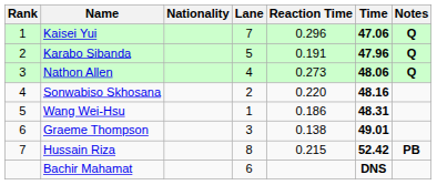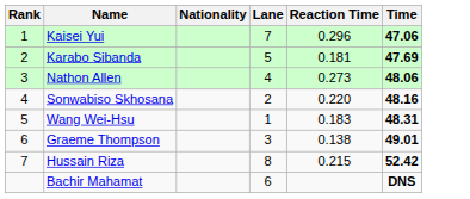- column: Notes | Q | Q | Q | PB
Karabo Sibanda | Reaction Time: 0.191 -> 0.181
Karabo Sibanda | Time: 47.96 -> 47.69
Wang Wei-Hsu | Reaction Time: 0.186 -> 0.183
